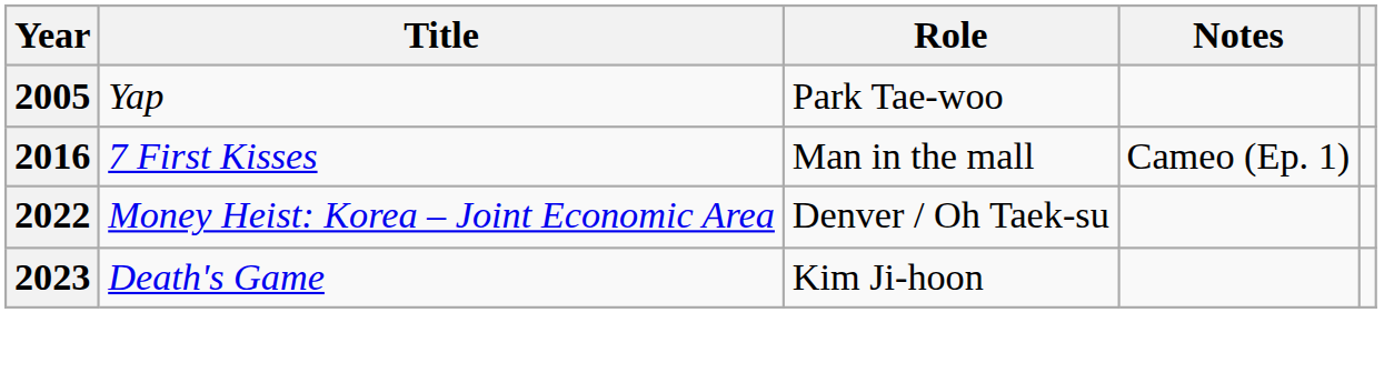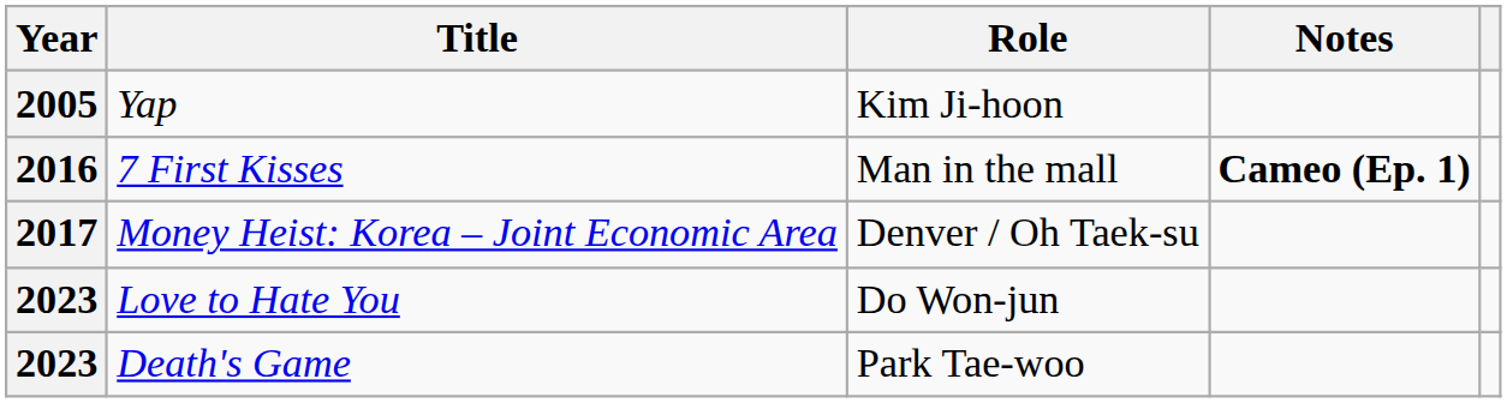Yap | Role: Park Tae-woo -> Kim Ji-hoon
7 First Kisses | Notes: normal -> bold
Money Heist: Korea – Joint Economic Area | Year: 2022 -> 2017
+ row: 2023 | Love to Hate You | Do Won-jun
Death's Game | Role: Kim Ji-hoon -> Park Tae-woo
